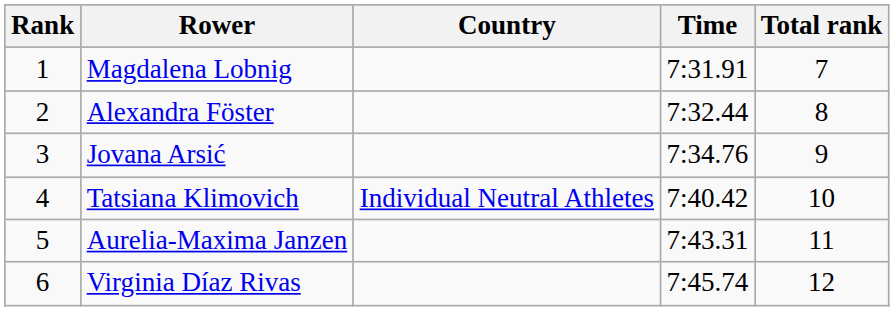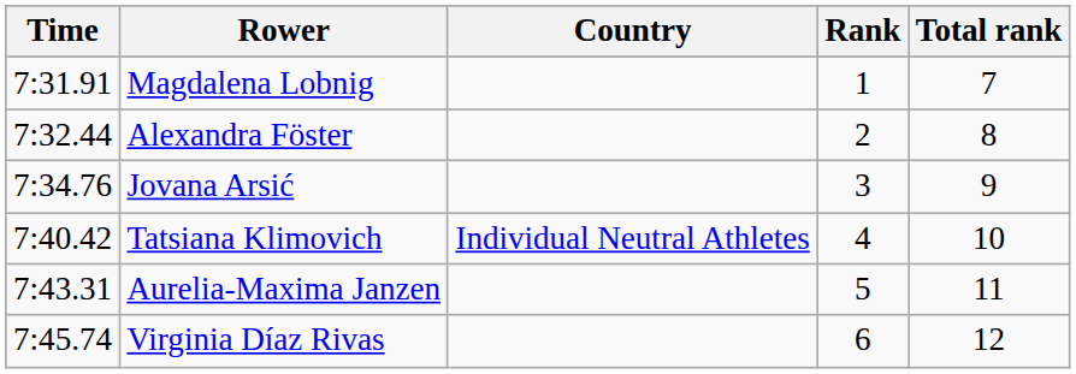columns swapped: Rank <-> Time
